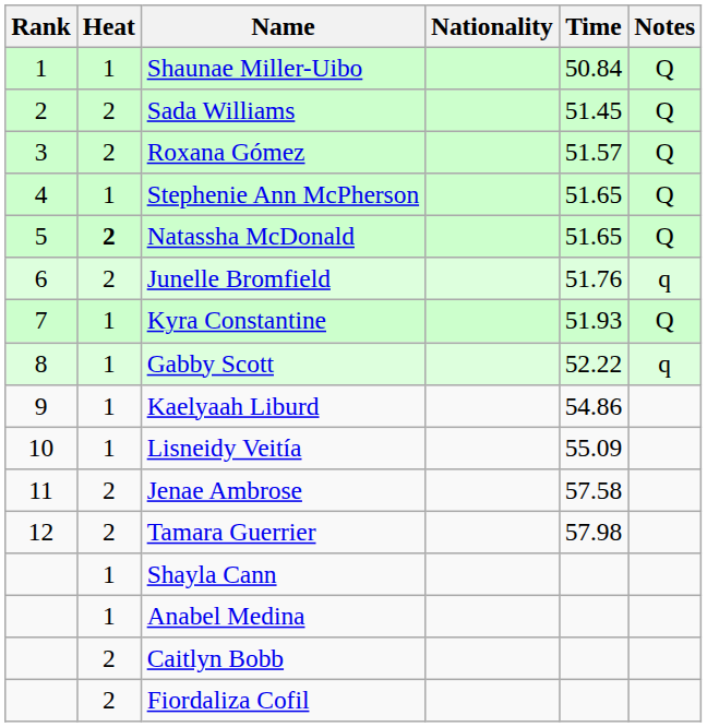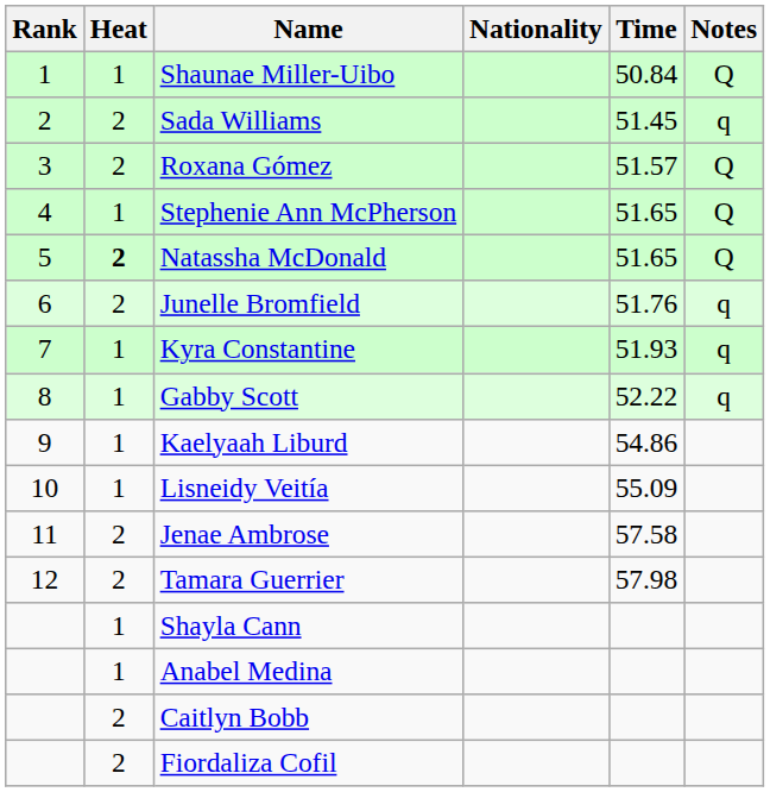Sada Williams | Notes: Q -> q
Kyra Constantine | Notes: Q -> q
